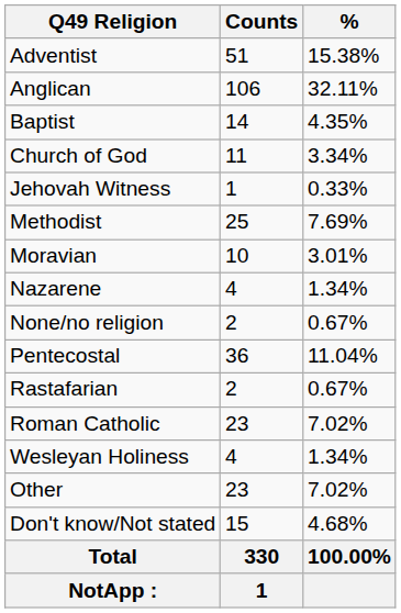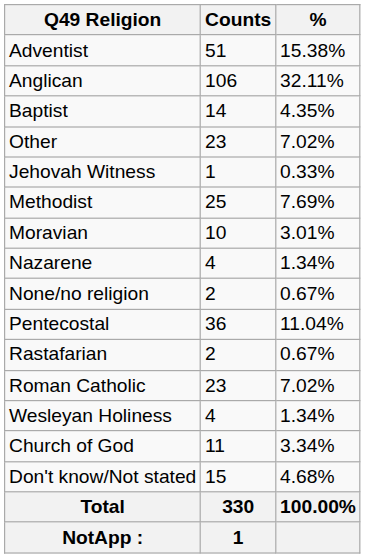rows swapped: Church of God <-> Other
